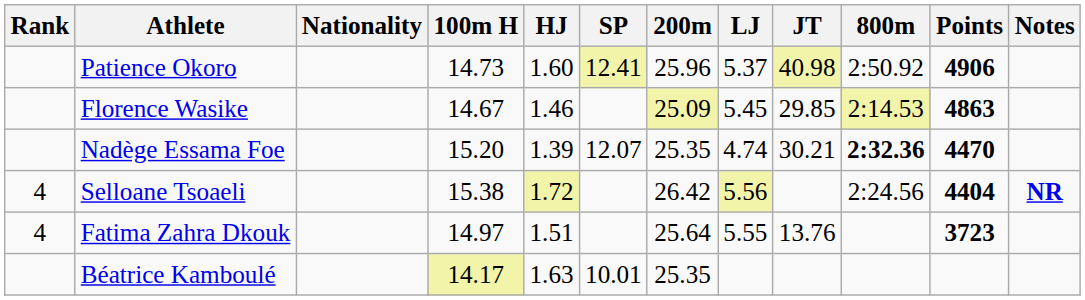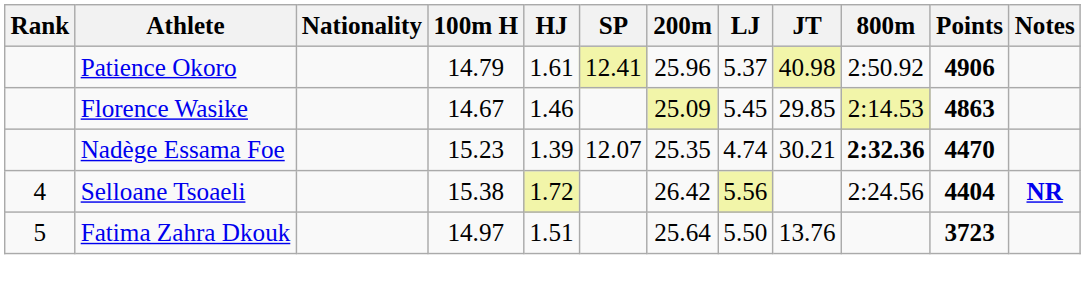Patience Okoro | 100m H: 14.73 -> 14.79
Patience Okoro | HJ: 1.60 -> 1.61
Nadège Essama Foe | 100m H: 15.20 -> 15.23
Fatima Zahra Dkouk | Rank: 4 -> 5
Fatima Zahra Dkouk | LJ: 5.55 -> 5.50
- row: Béatrice Kamboulé | 14.17 | 1.63 | 10.01 | 25.35
